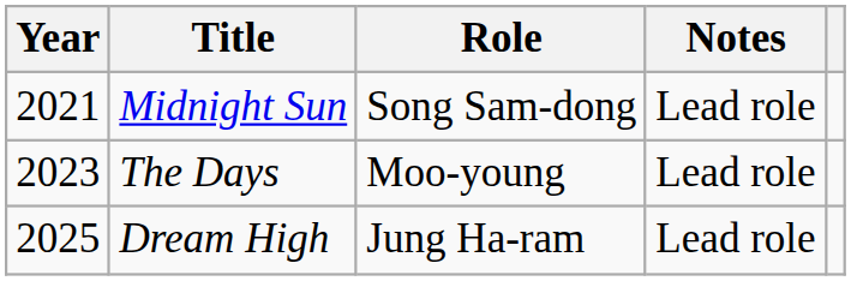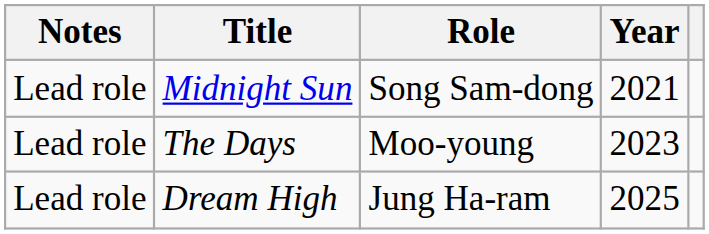columns swapped: Year <-> Notes
